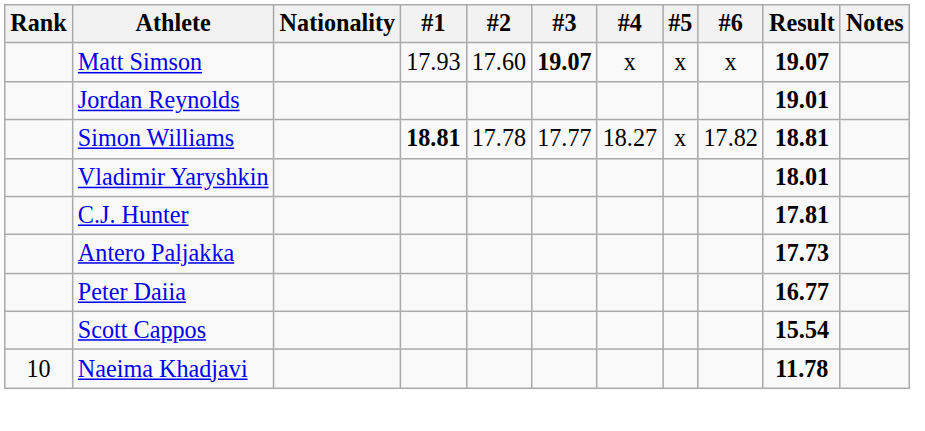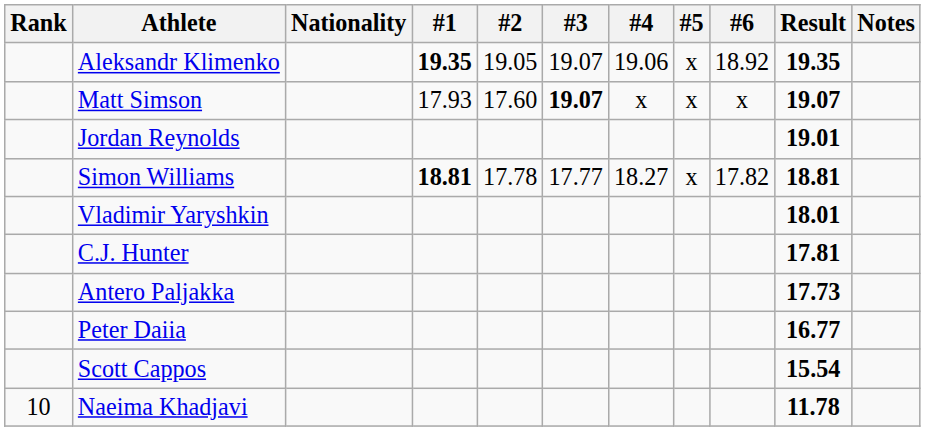+ row: Aleksandr Klimenko | 19.35 | 19.05 | 19.07 | 19.06 | x | 18.92 | 19.35
